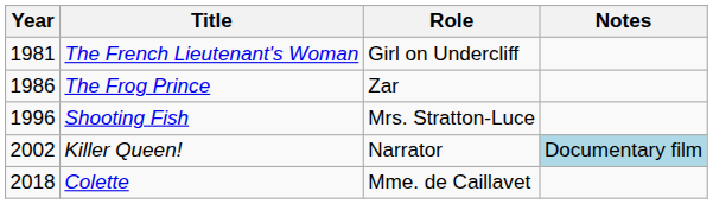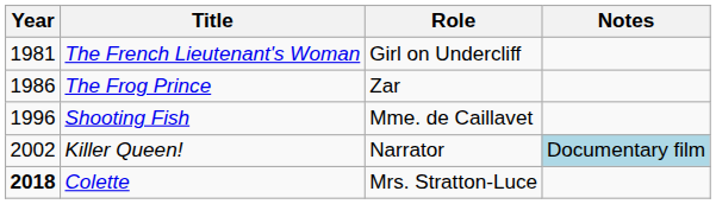Shooting Fish | Role: Mrs. Stratton-Luce -> Mme. de Caillavet
Colette | Year: normal -> bold
Colette | Role: Mme. de Caillavet -> Mrs. Stratton-Luce
